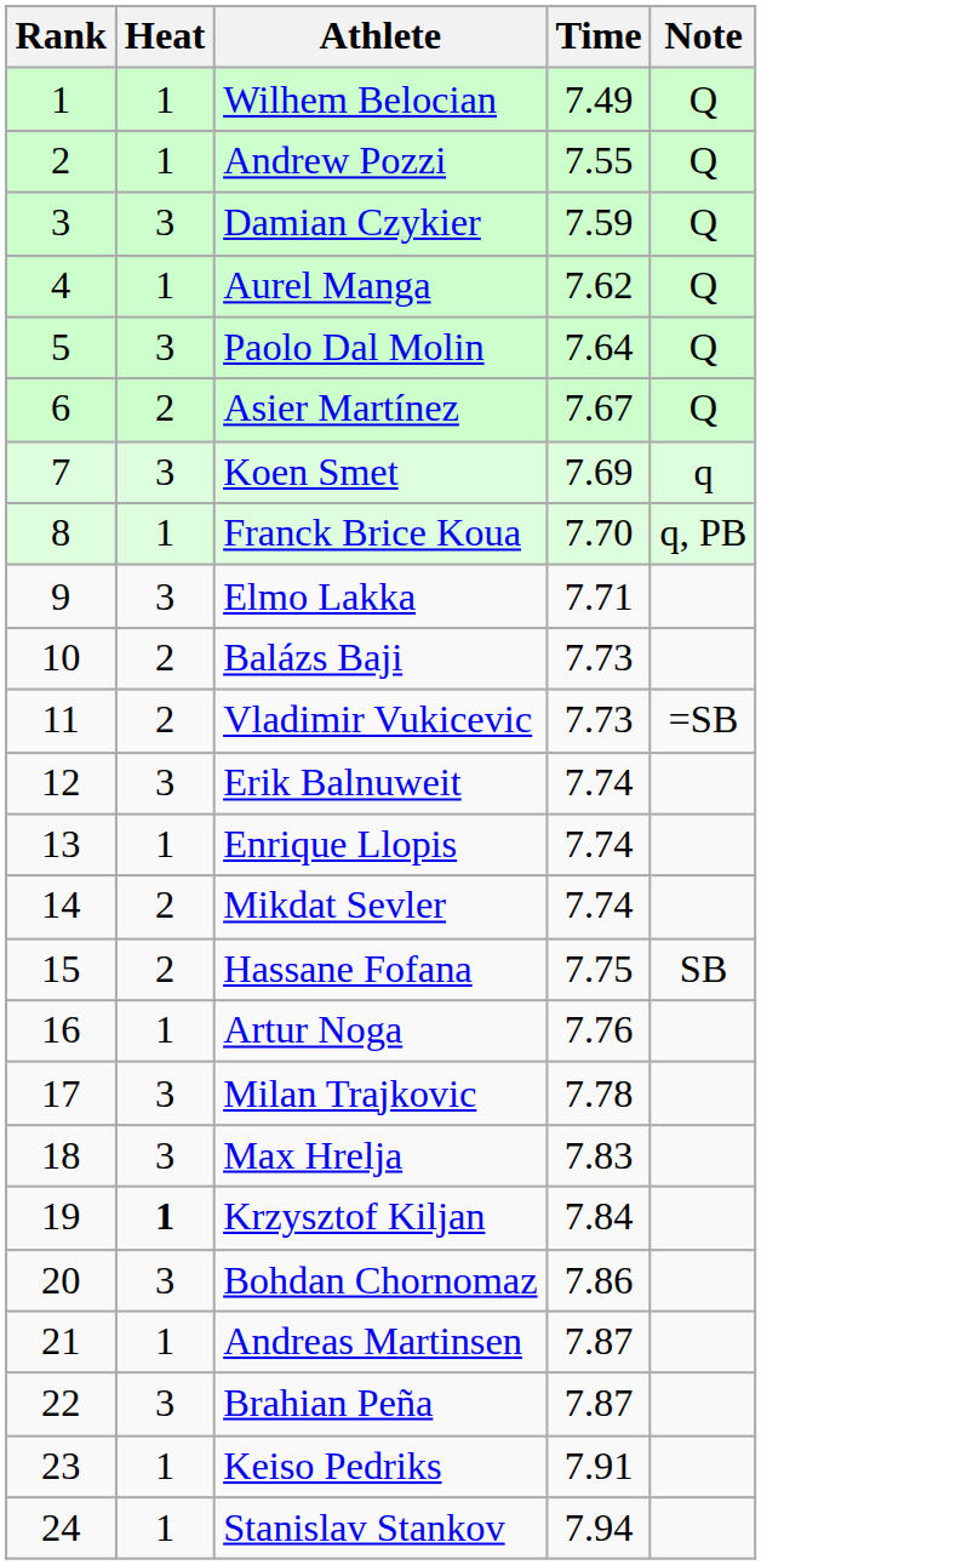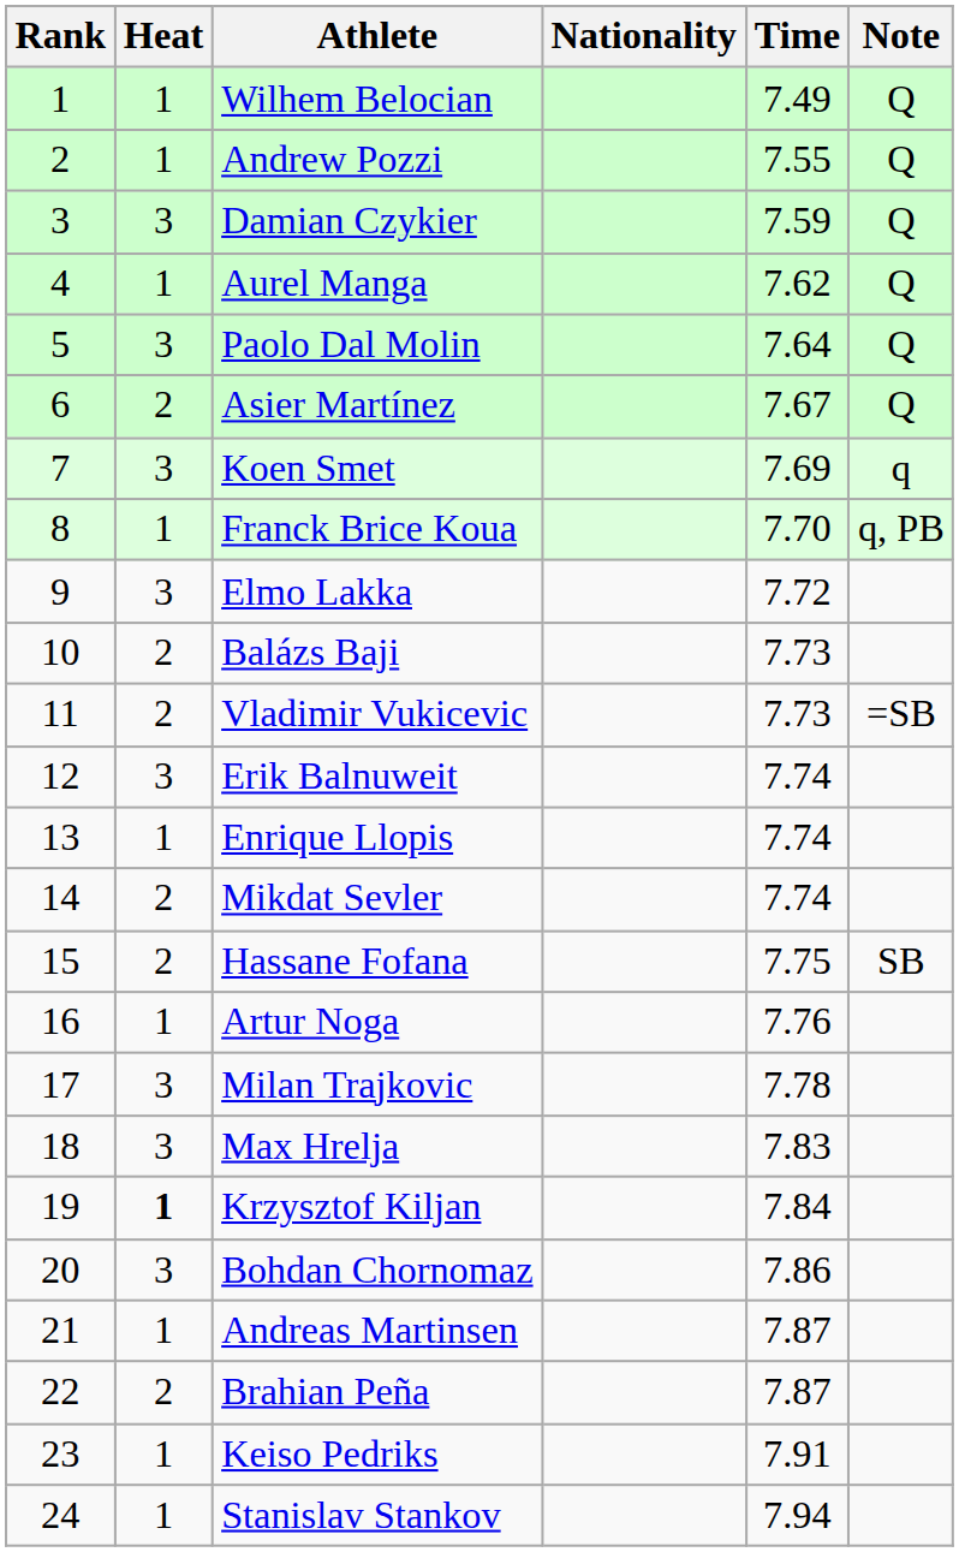+ column: Nationality
Elmo Lakka | Time: 7.71 -> 7.72
Brahian Peña | Heat: 3 -> 2
